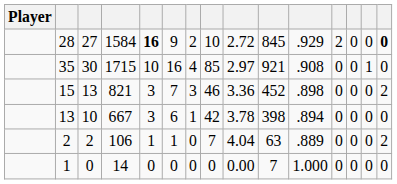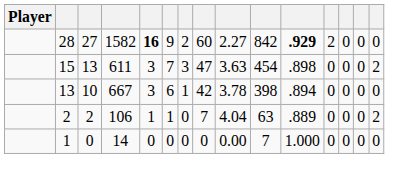28 | column 4: 1584 -> 1582
28 | column 8: 10 -> 60
28 | column 9: 2.72 -> 2.27
28 | column 10: 845 -> 842
28 | column 11: normal -> bold
28 | column 15: bold -> normal
- row: 35 | 30 | 1715 | 10 | 16 | 4 | 85 | 2.97 | 921 | .908 | 0 | 0 | 1 | 0
15 | column 4: 821 -> 611
15 | column 8: 46 -> 47
15 | column 9: 3.36 -> 3.63
15 | column 10: 452 -> 454
